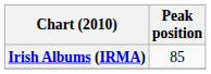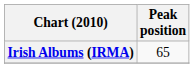Irish Albums (IRMA) | Peak position: 85 -> 65
